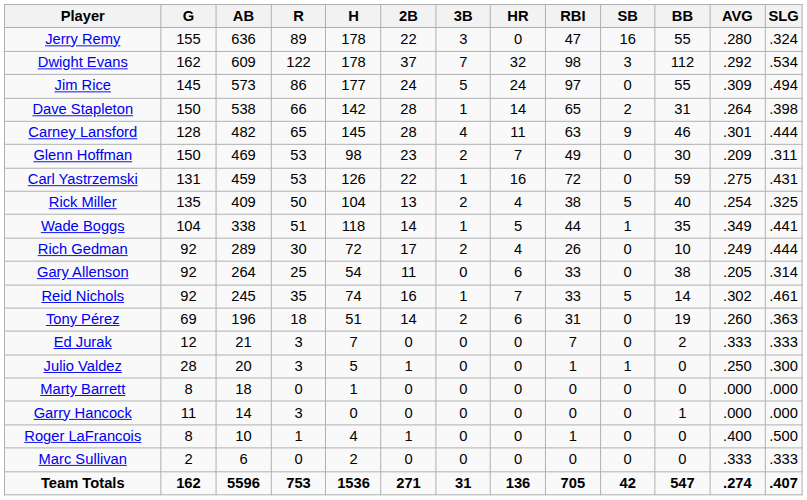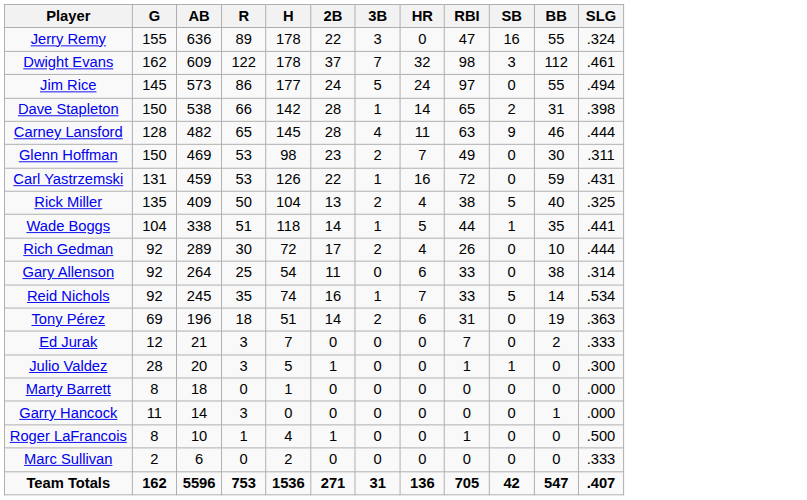- column: AVG | .280 | .292 | .309 | .264 | .301 | .209 | .275 | .254 | .349 | .249 | .205 | .302 | .260 | .333 | .250 | .000 | .000 | .400 | .333 | .274
Dwight Evans | SLG: .534 -> .461
Reid Nichols | SLG: .461 -> .534
